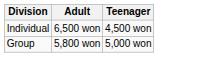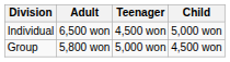+ column: Child | 5,000 won | 4,500 won
